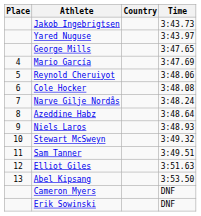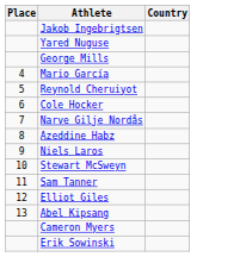- column: Time | 3:43.73 | 3:43.97 | 3:47.65 | 3:47.69 | 3:48.06 | 3:48.08 | 3:48.24 | 3:48.64 | 3:48.93 | 3:49.32 | 3:49.51 | 3:51.63 | 3:53.50 | DNF | DNF
